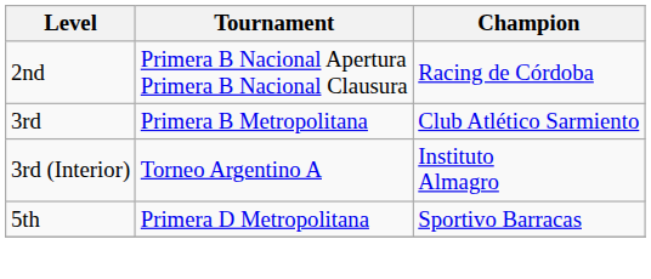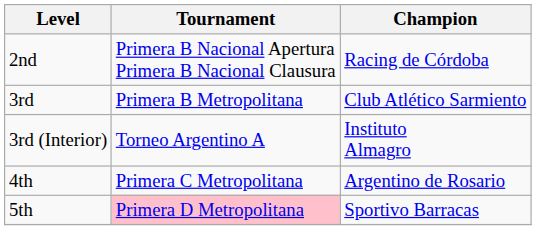+ row: 4th | Primera C Metropolitana | Argentino de Rosario
5th | Tournament: no background -> pink background
